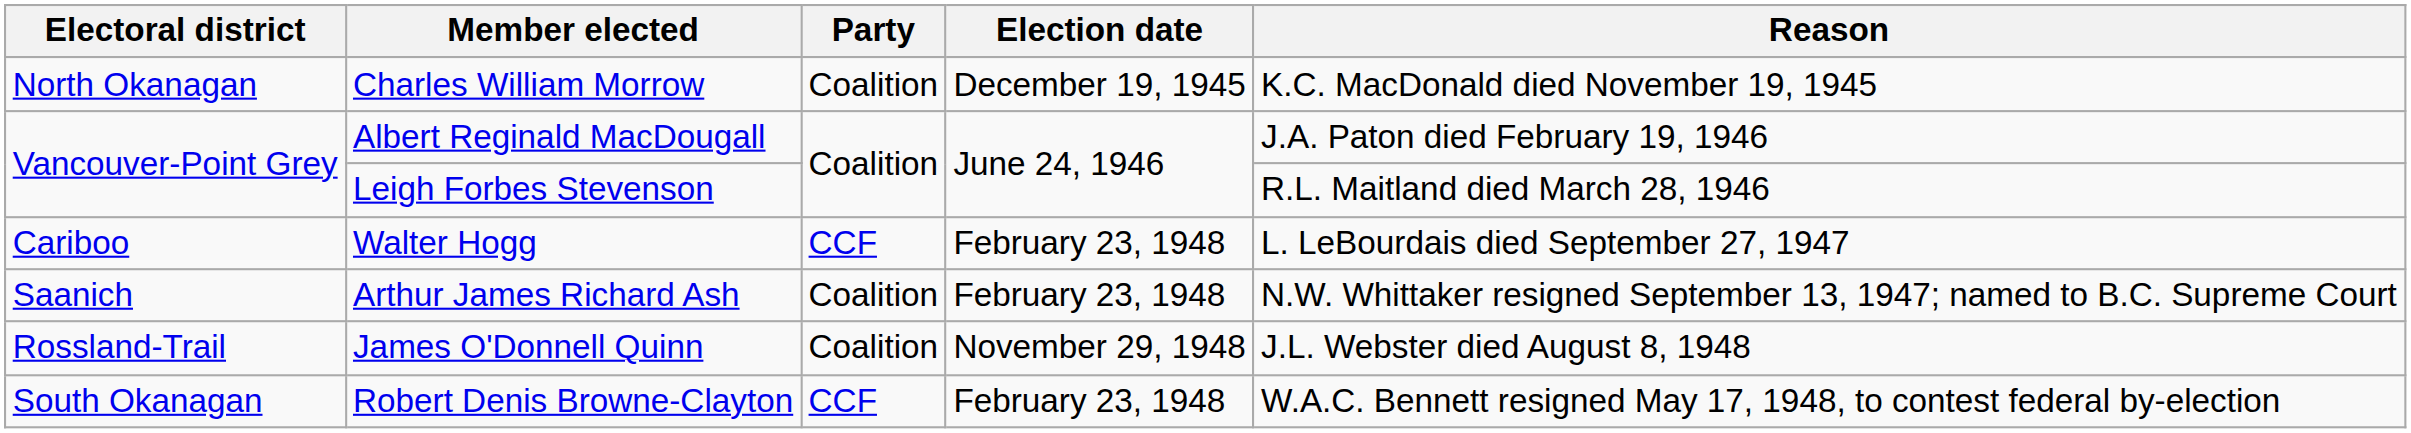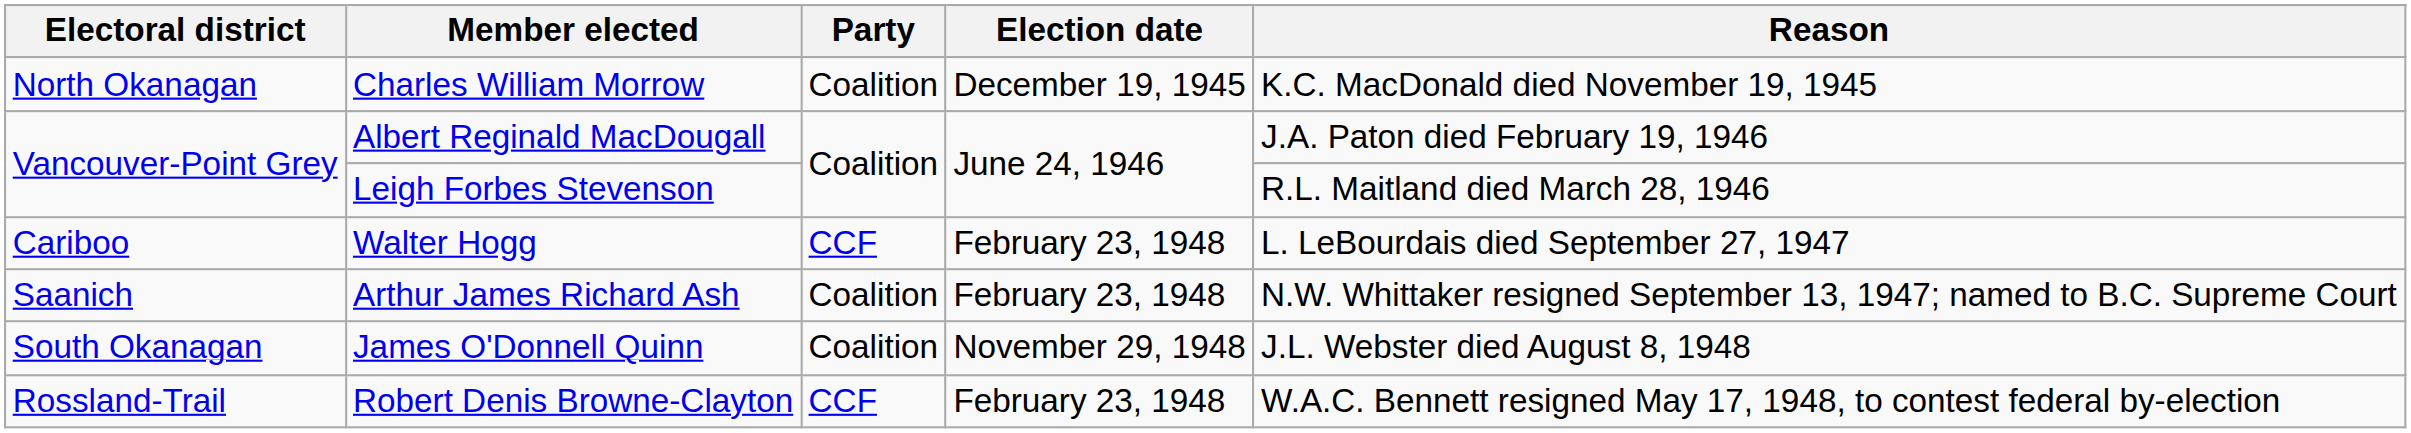James O'Donnell Quinn | Electoral district: Rossland-Trail -> South Okanagan
Robert Denis Browne-Clayton | Electoral district: South Okanagan -> Rossland-Trail
